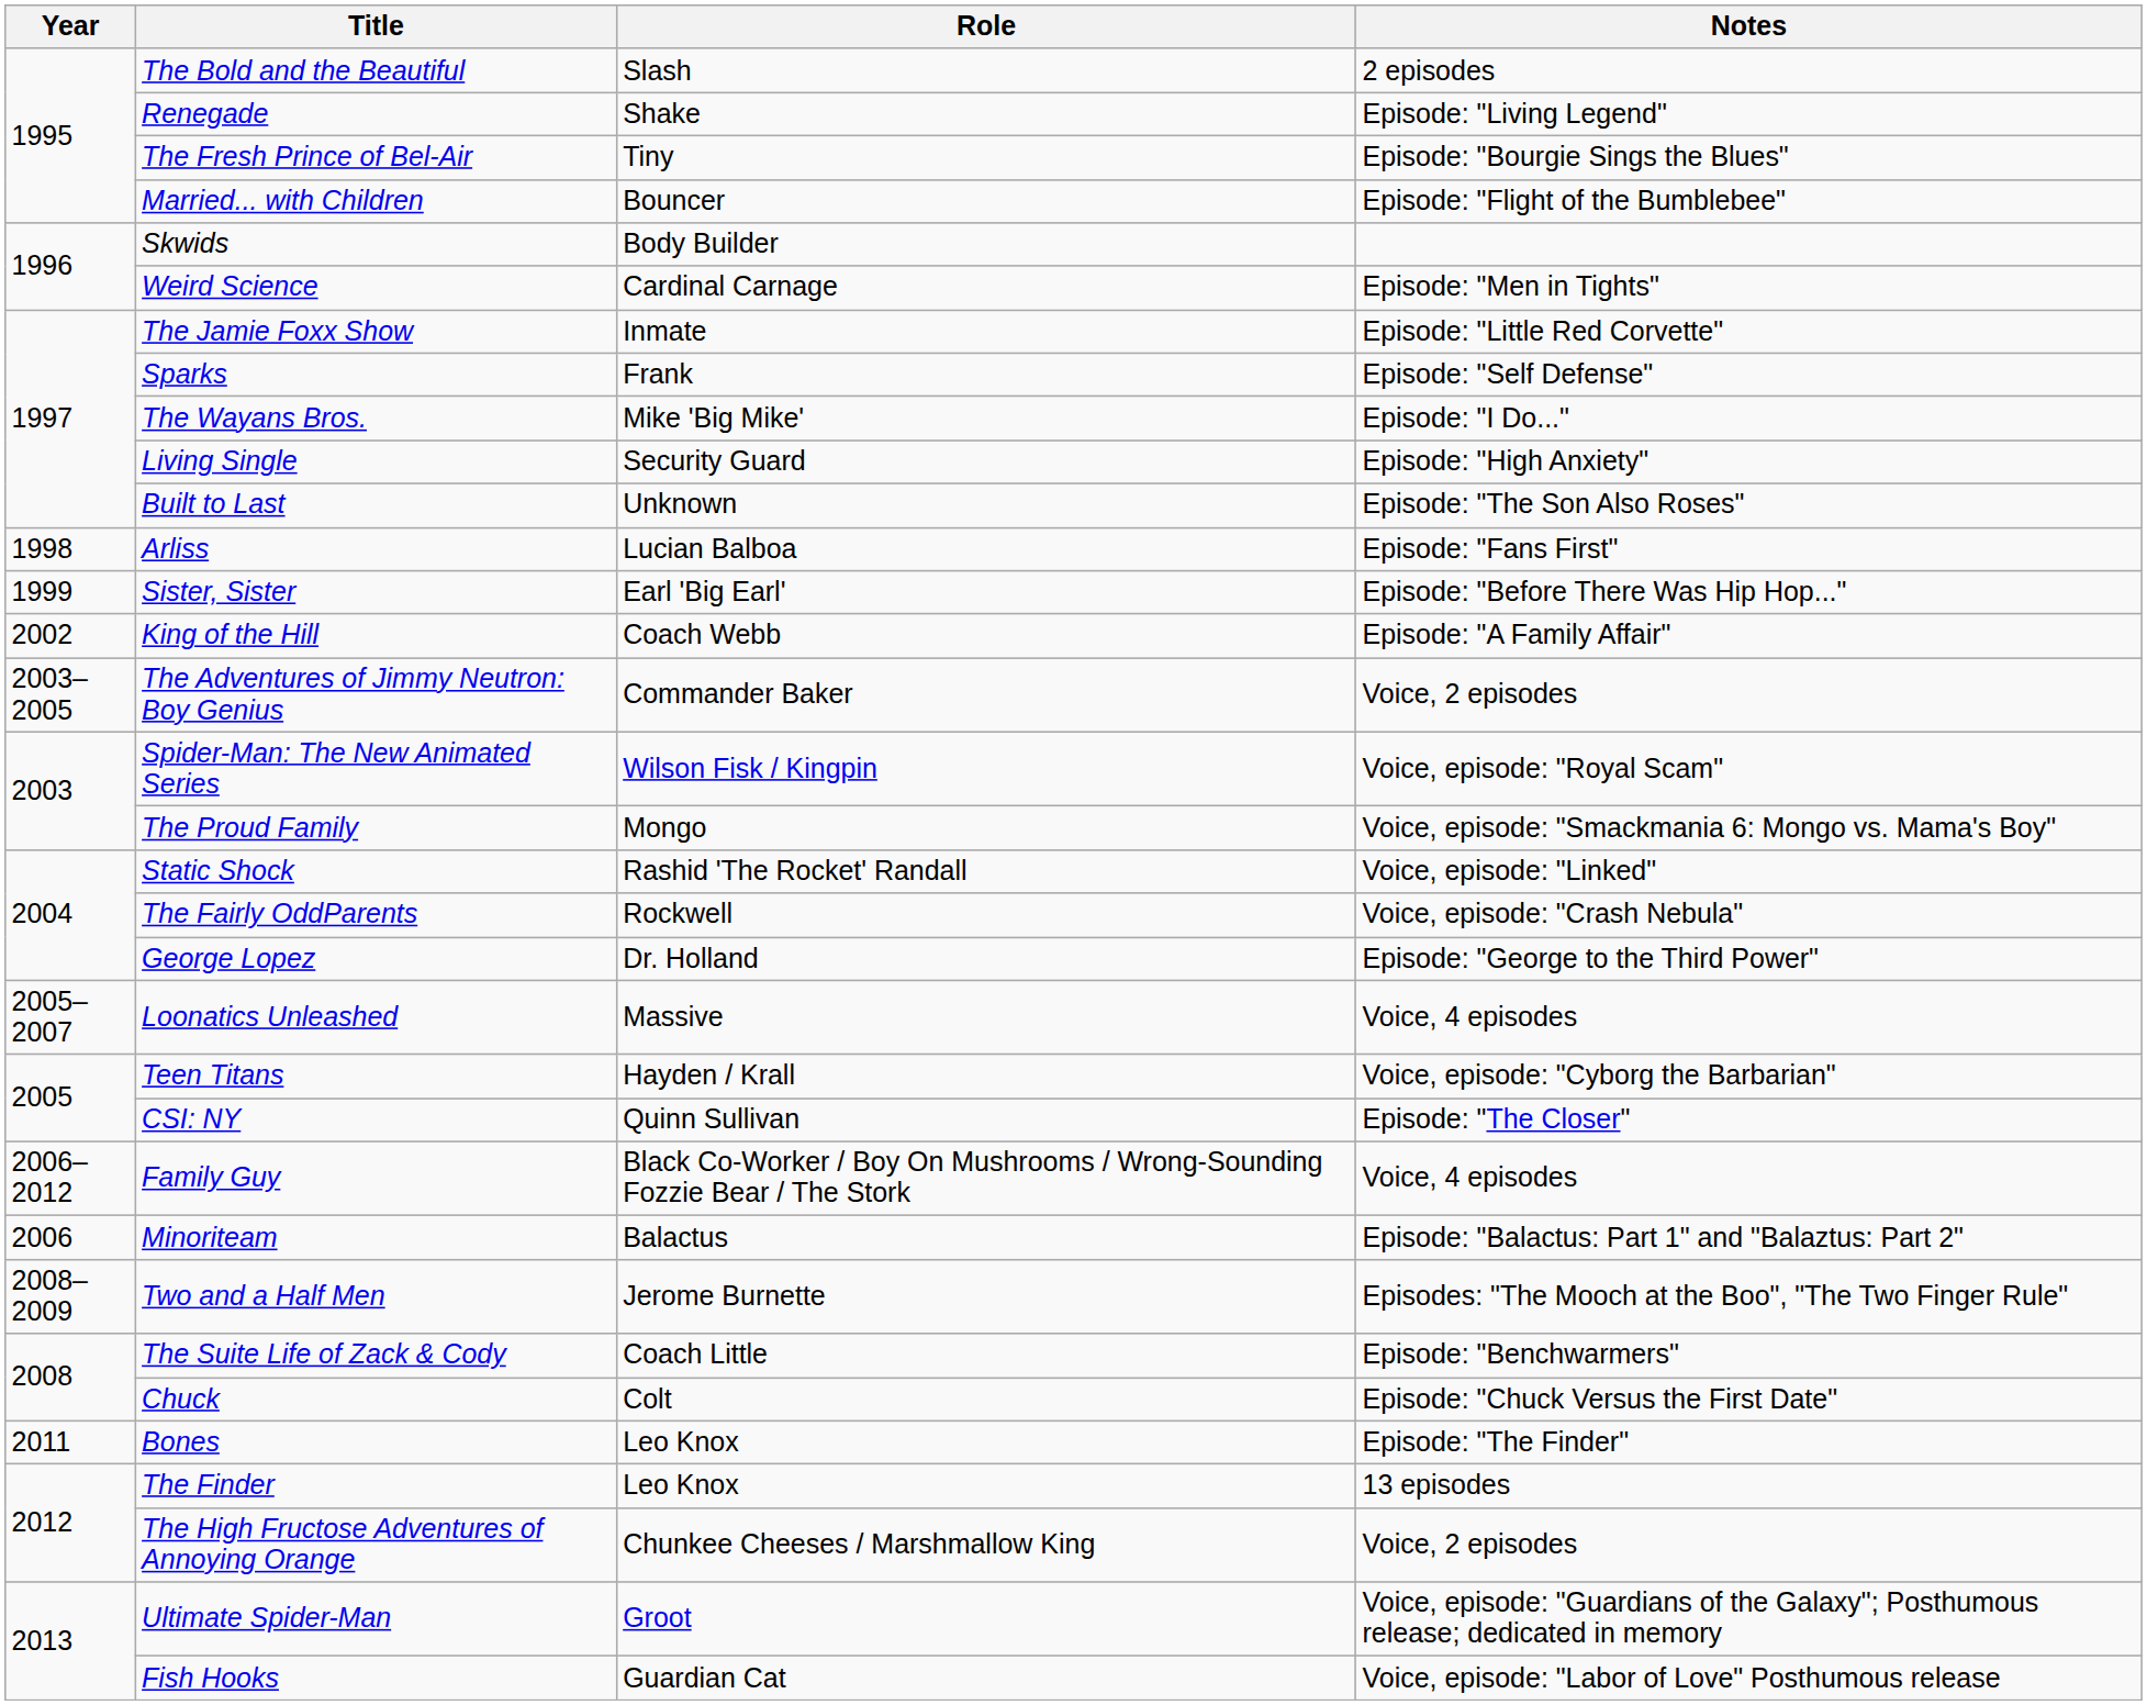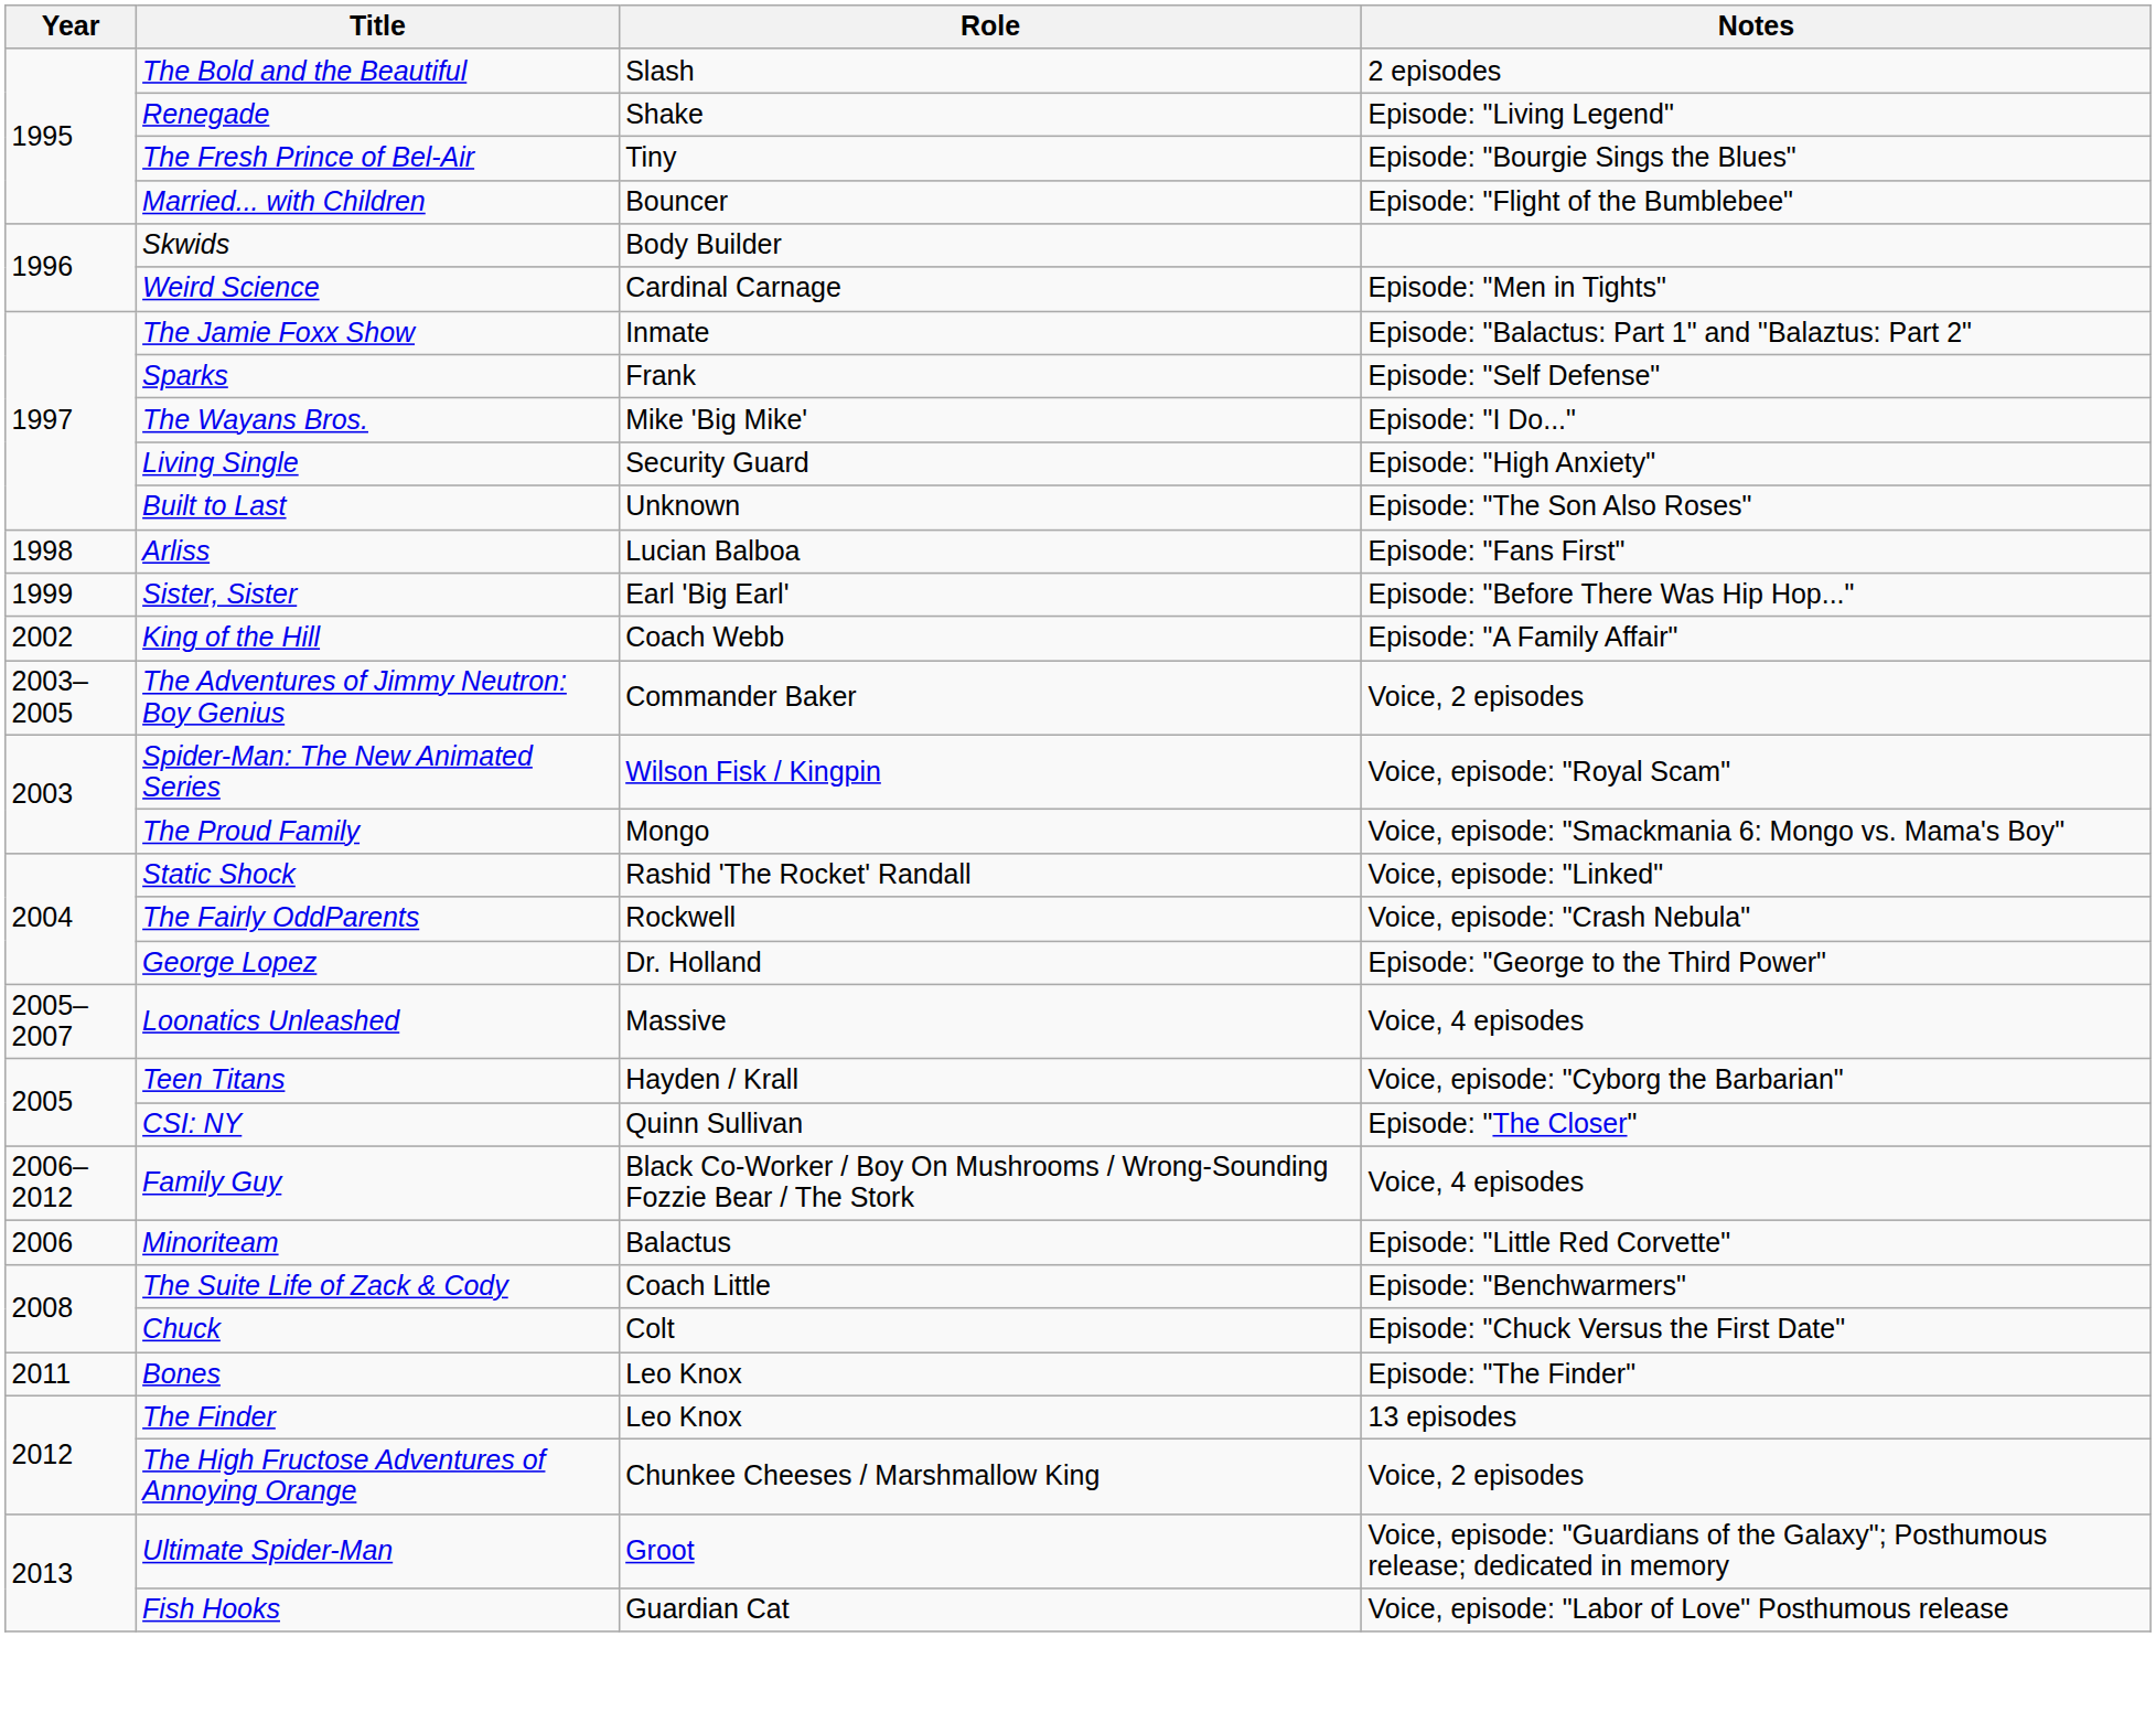The Jamie Foxx Show | Notes: Episode: "Little Red Corvette" -> Episode: "Balactus: Part 1" and "Balaztus: Part 2"
Minoriteam | Notes: Episode: "Balactus: Part 1" and "Balaztus: Part 2" -> Episode: "Little Red Corvette"
- row: 2008–2009 | Two and a Half Men | Jerome Burnette | Episodes: "The Mooch at the Boo", "The Two Finger Rule"
